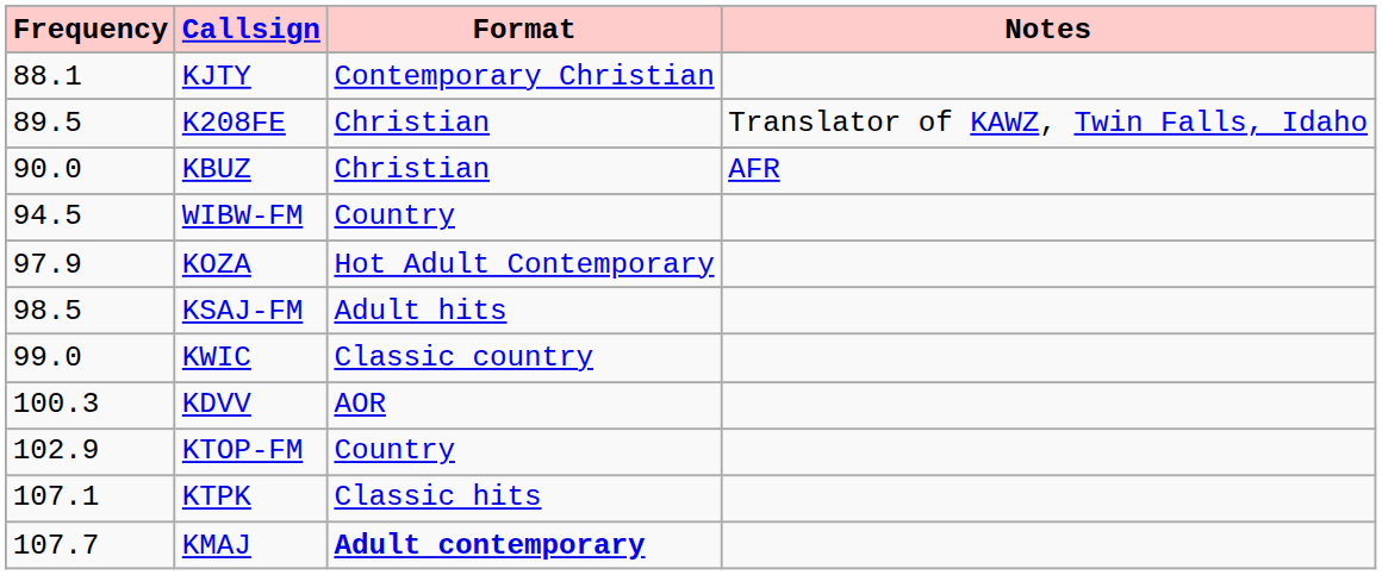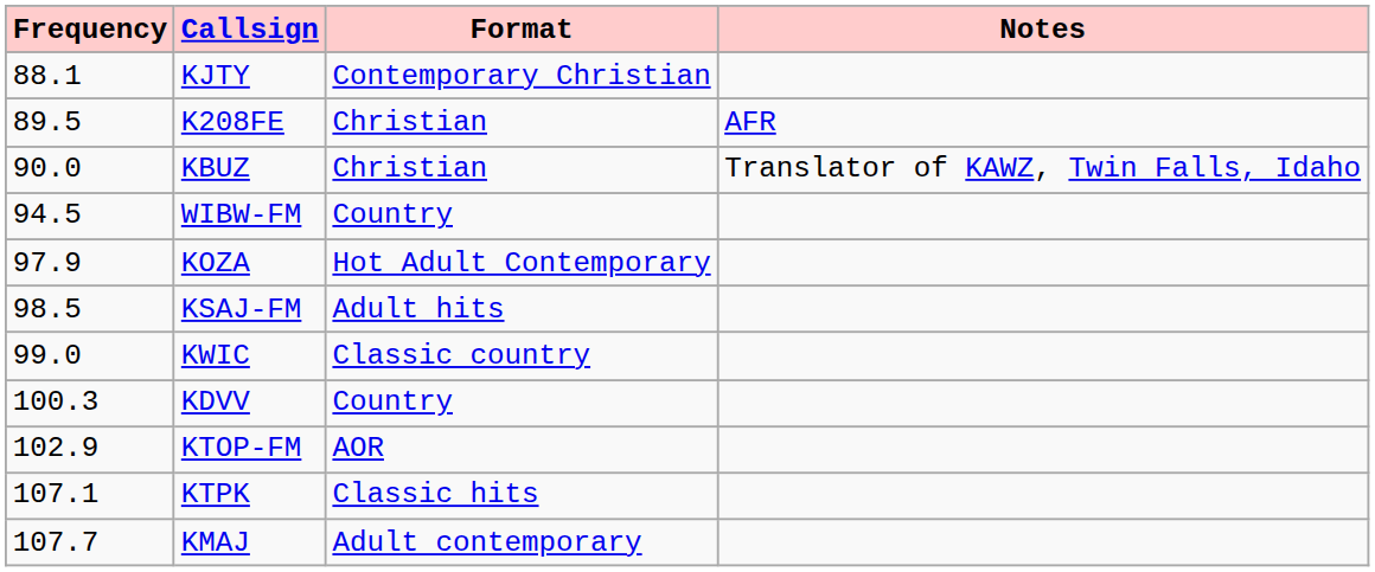K208FE | Notes: Translator of KAWZ, Twin Falls, Idaho -> AFR
KBUZ | Notes: AFR -> Translator of KAWZ, Twin Falls, Idaho
KDVV | Format: AOR -> Country
KTOP-FM | Format: Country -> AOR
KMAJ | Format: bold -> normal
